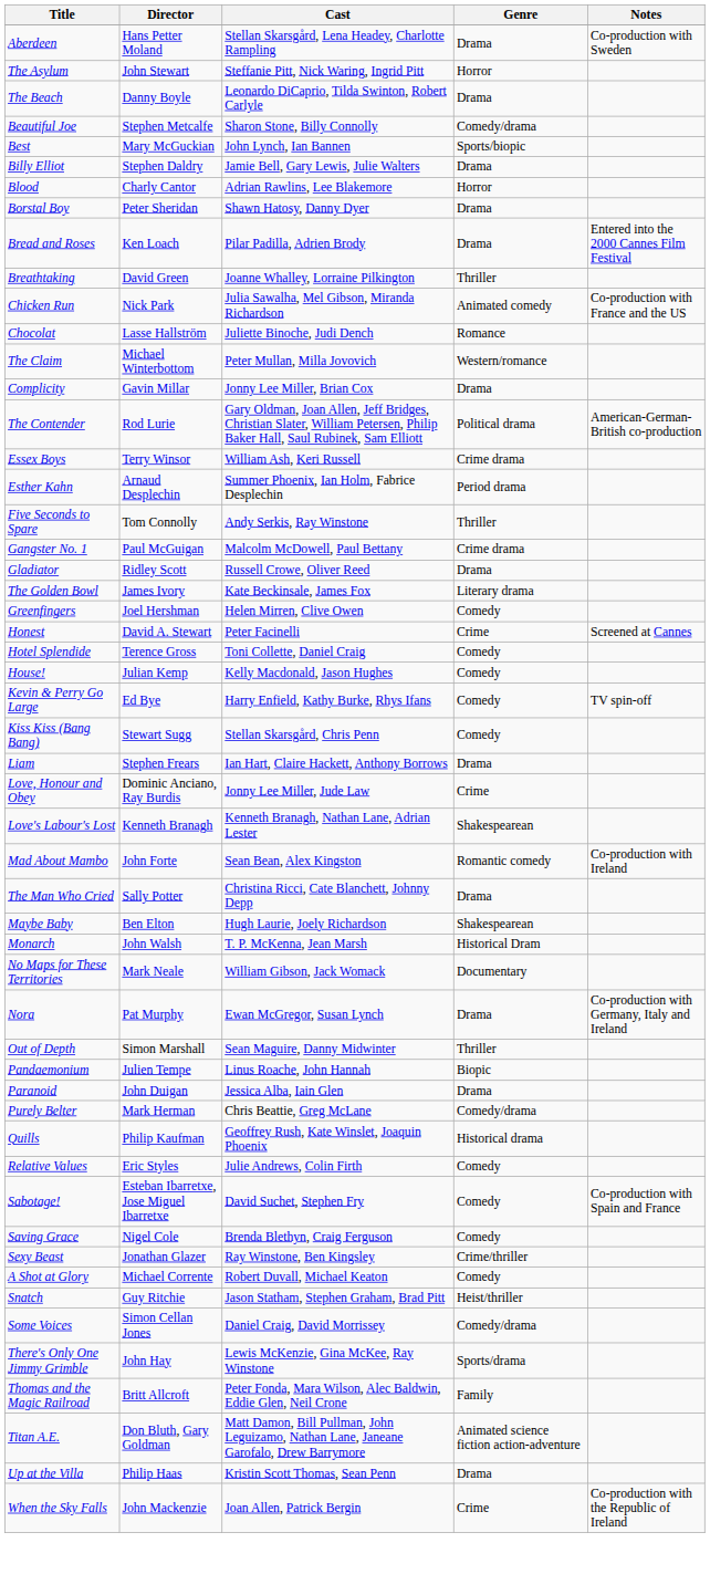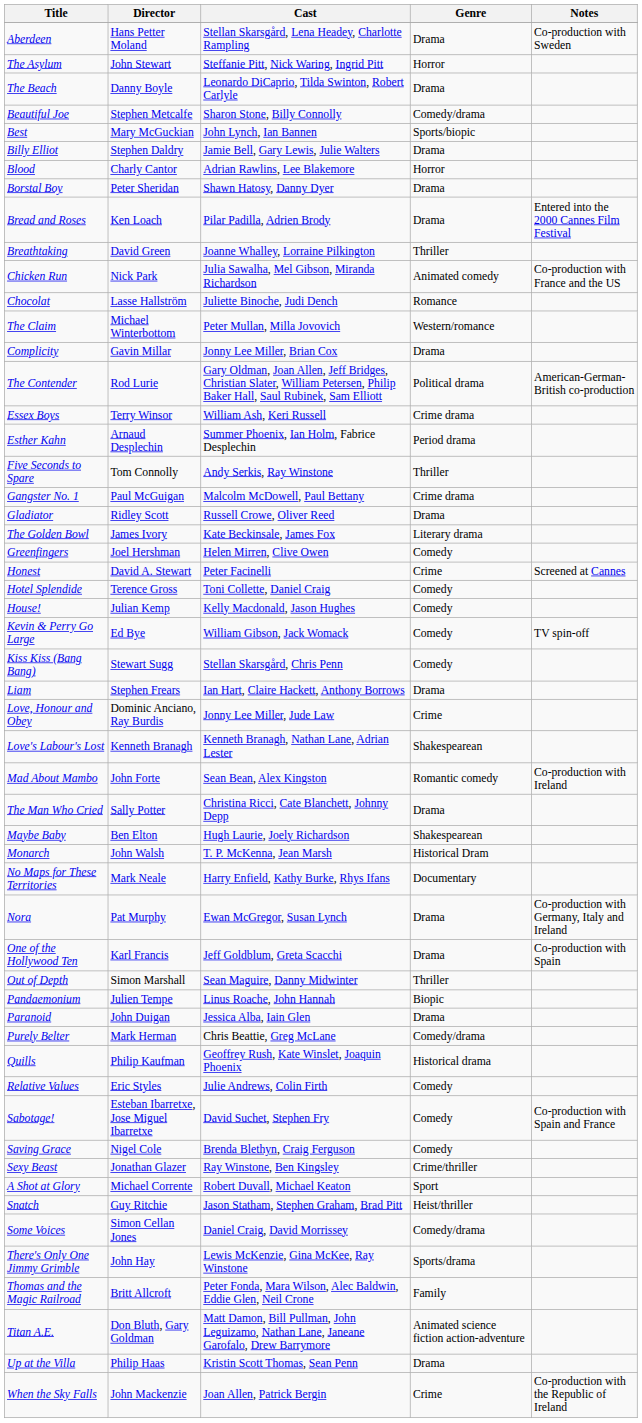Kevin & Perry Go Large | Cast: Harry Enfield, Kathy Burke, Rhys Ifans -> William Gibson, Jack Womack
No Maps for These Territories | Cast: William Gibson, Jack Womack -> Harry Enfield, Kathy Burke, Rhys Ifans
+ row: One of the Hollywood Ten | Karl Francis | Jeff Goldblum, Greta Scacchi | Drama | Co-production with Spain
A Shot at Glory | Genre: Comedy -> Sport
